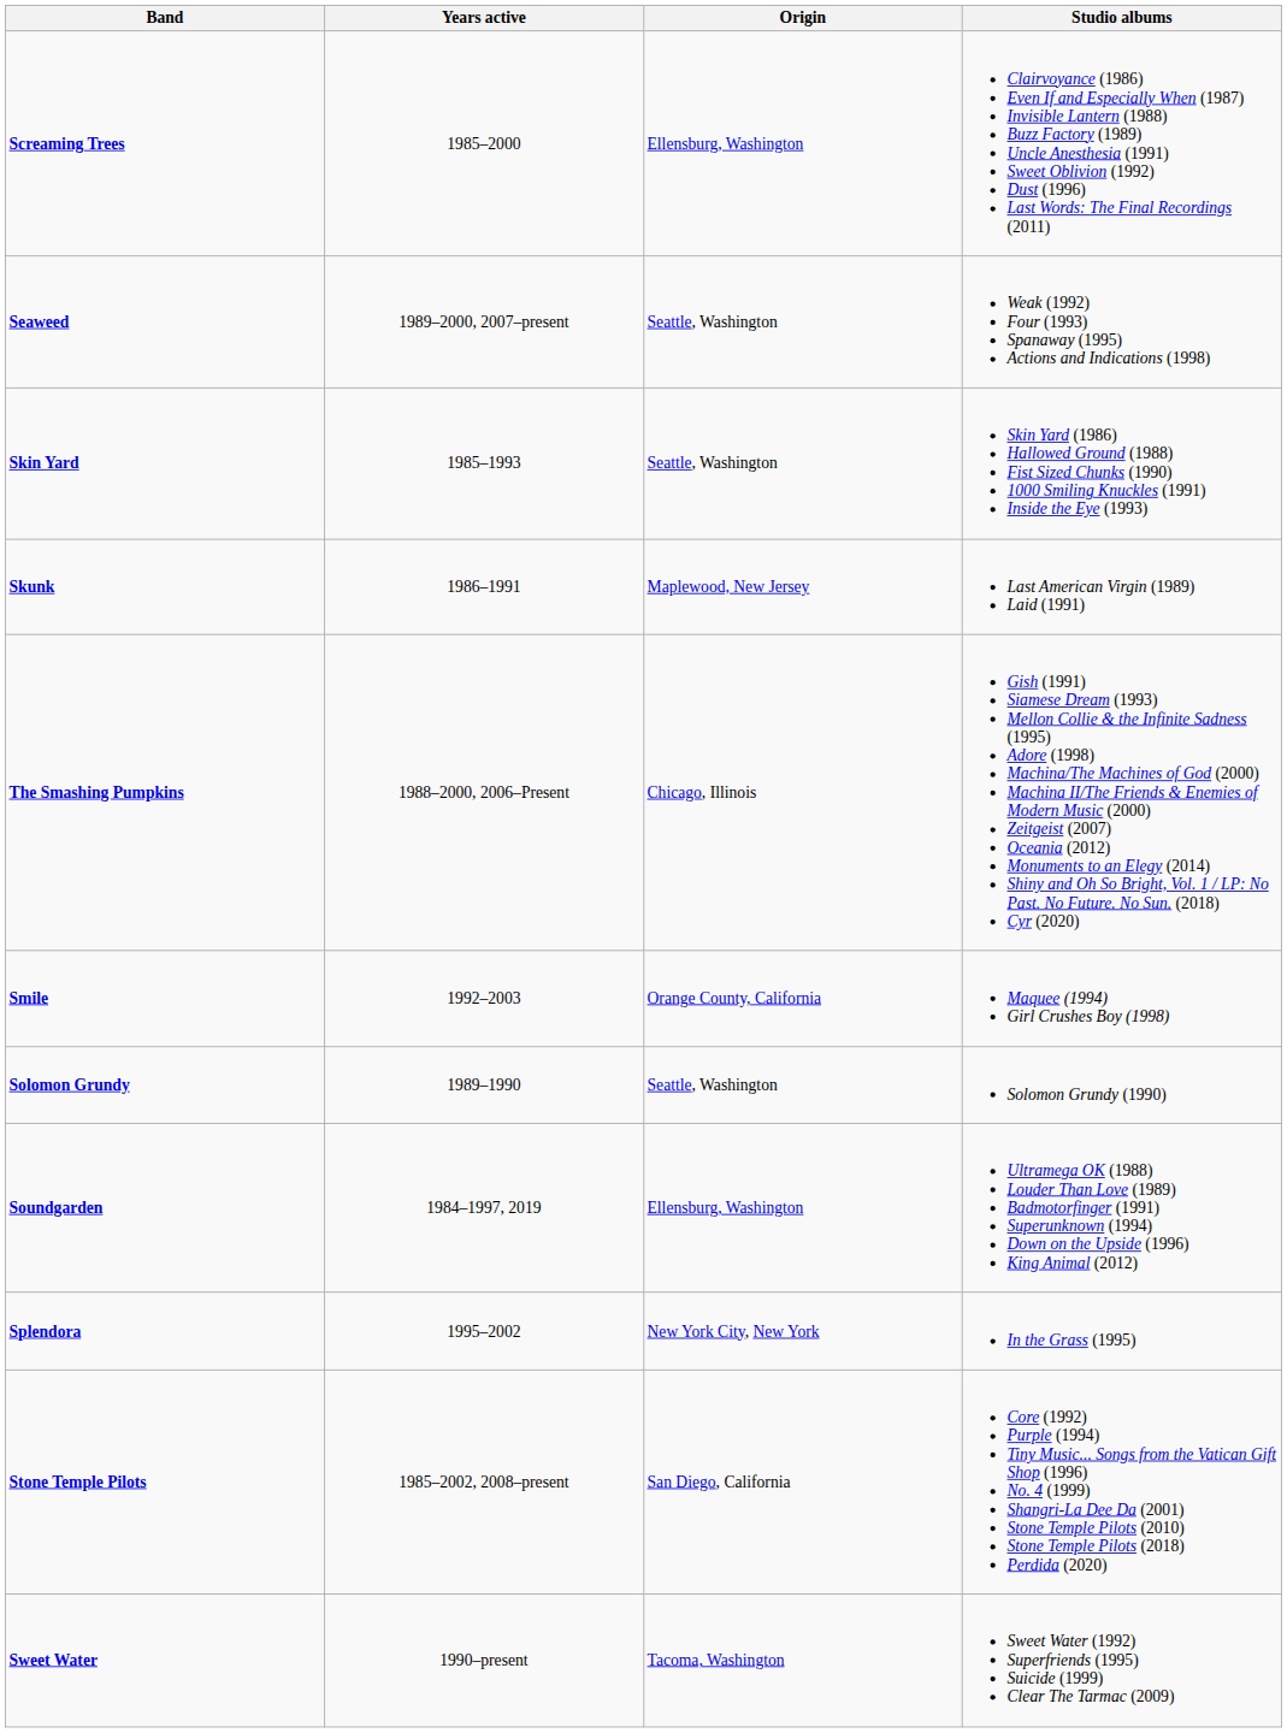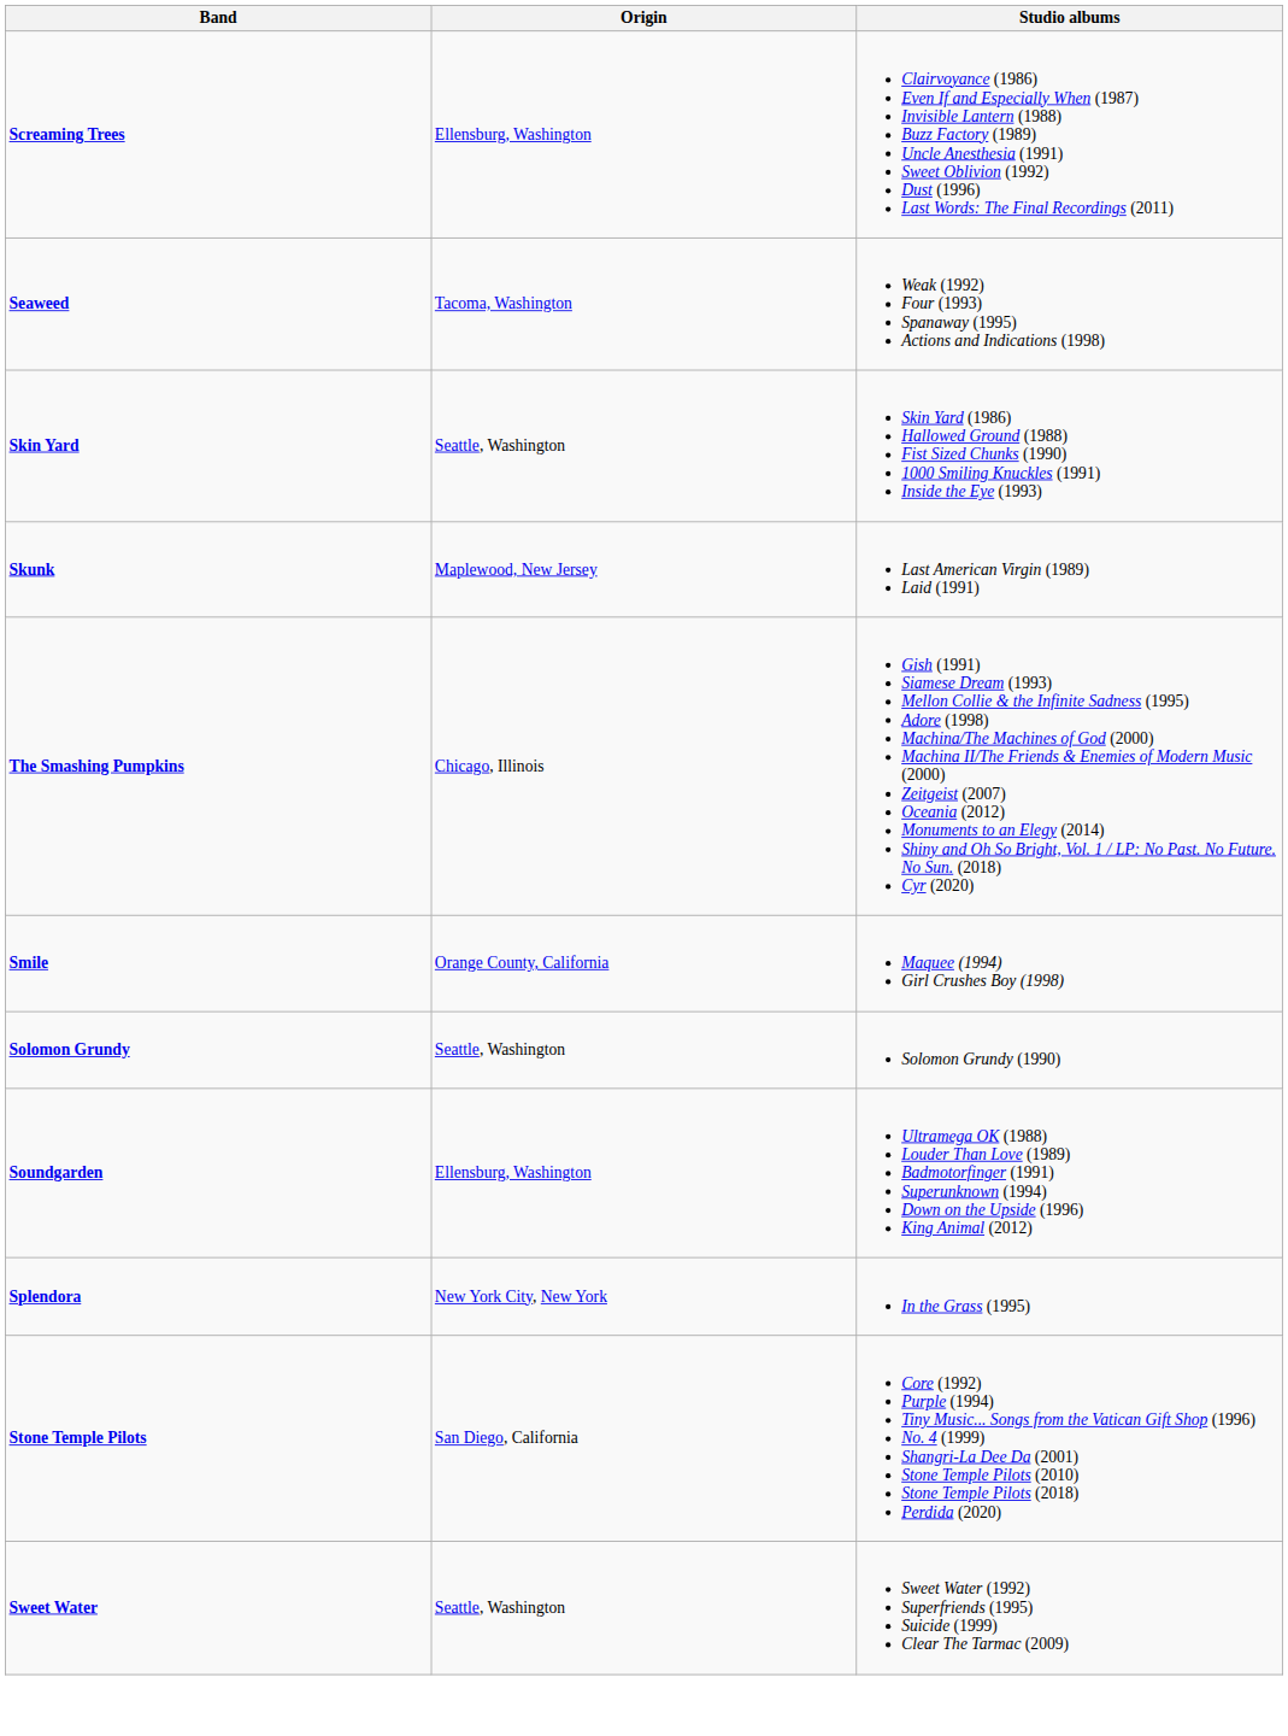- column: Years active | 1985–2000 | 1989–2000, 2007–present | 1985–1993 | 1986–1991 | 1988–2000, 2006–Present | 1992–2003 | 1989–1990 | 1984–1997, 2019 | 1995–2002 | 1985–2002, 2008–present | 1990–present
Seaweed | Origin: Seattle, Washington -> Tacoma, Washington
Sweet Water | Origin: Tacoma, Washington -> Seattle, Washington
